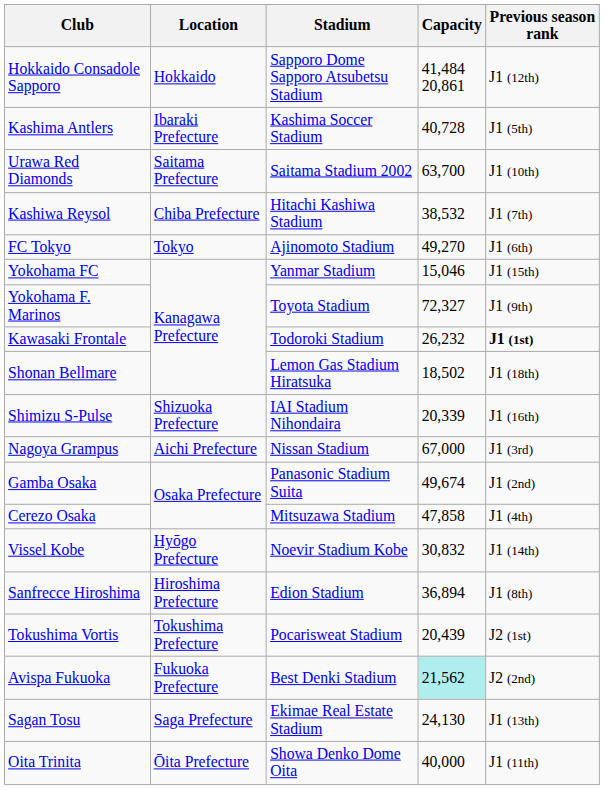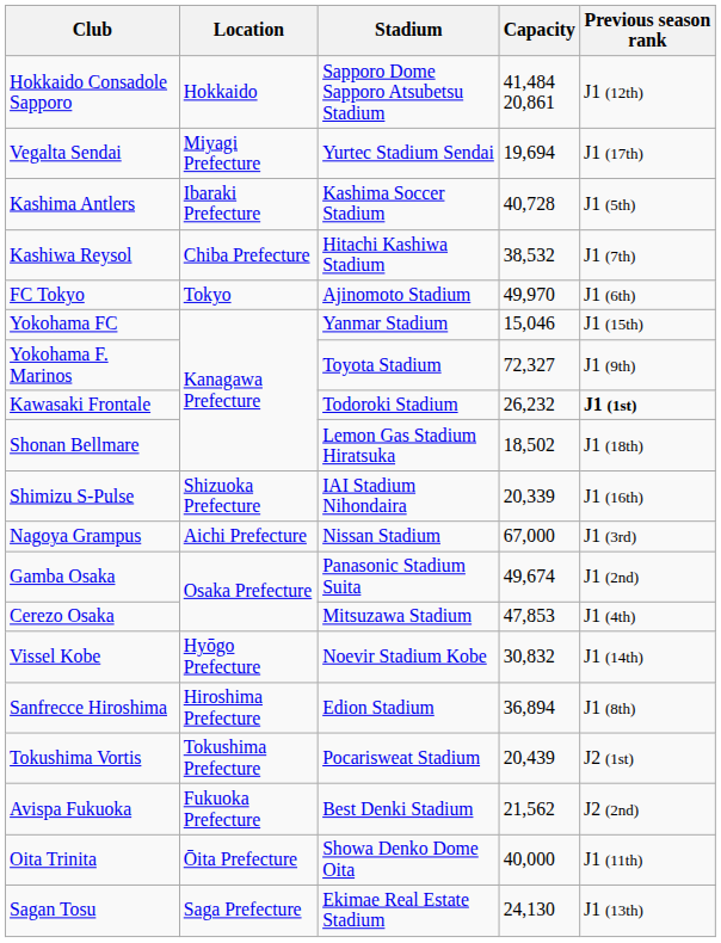+ row: Vegalta Sendai | Miyagi Prefecture | Yurtec Stadium Sendai | 19,694 | J1 (17th)
- row: Urawa Red Diamonds | Saitama Prefecture | Saitama Stadium 2002 | 63,700 | J1 (10th)
FC Tokyo | Capacity: 49,270 -> 49,970
Cerezo Osaka | Capacity: 47,858 -> 47,853
Avispa Fukuoka | Capacity: paleturquoise background -> no background
rows swapped: Sagan Tosu <-> Oita Trinita
